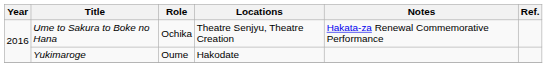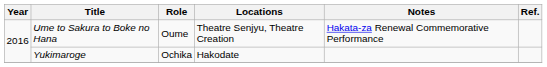Ume to Sakura to Boke no Hana | Role: Ochika -> Oume
Yukimaroge | Role: Oume -> Ochika
